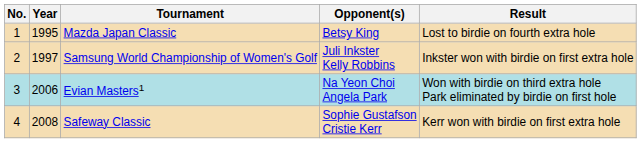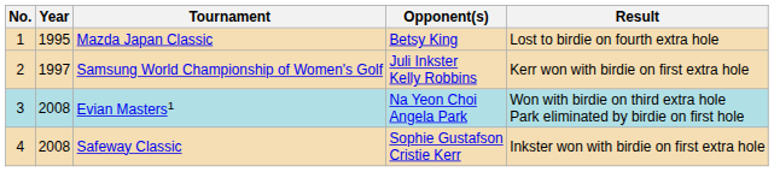Samsung World Championship of Women's Golf | Result: Inkster won with birdie on first extra hole -> Kerr won with birdie on first extra hole
Evian Masters1 | Year: 2006 -> 2008
Safeway Classic | Result: Kerr won with birdie on first extra hole -> Inkster won with birdie on first extra hole
